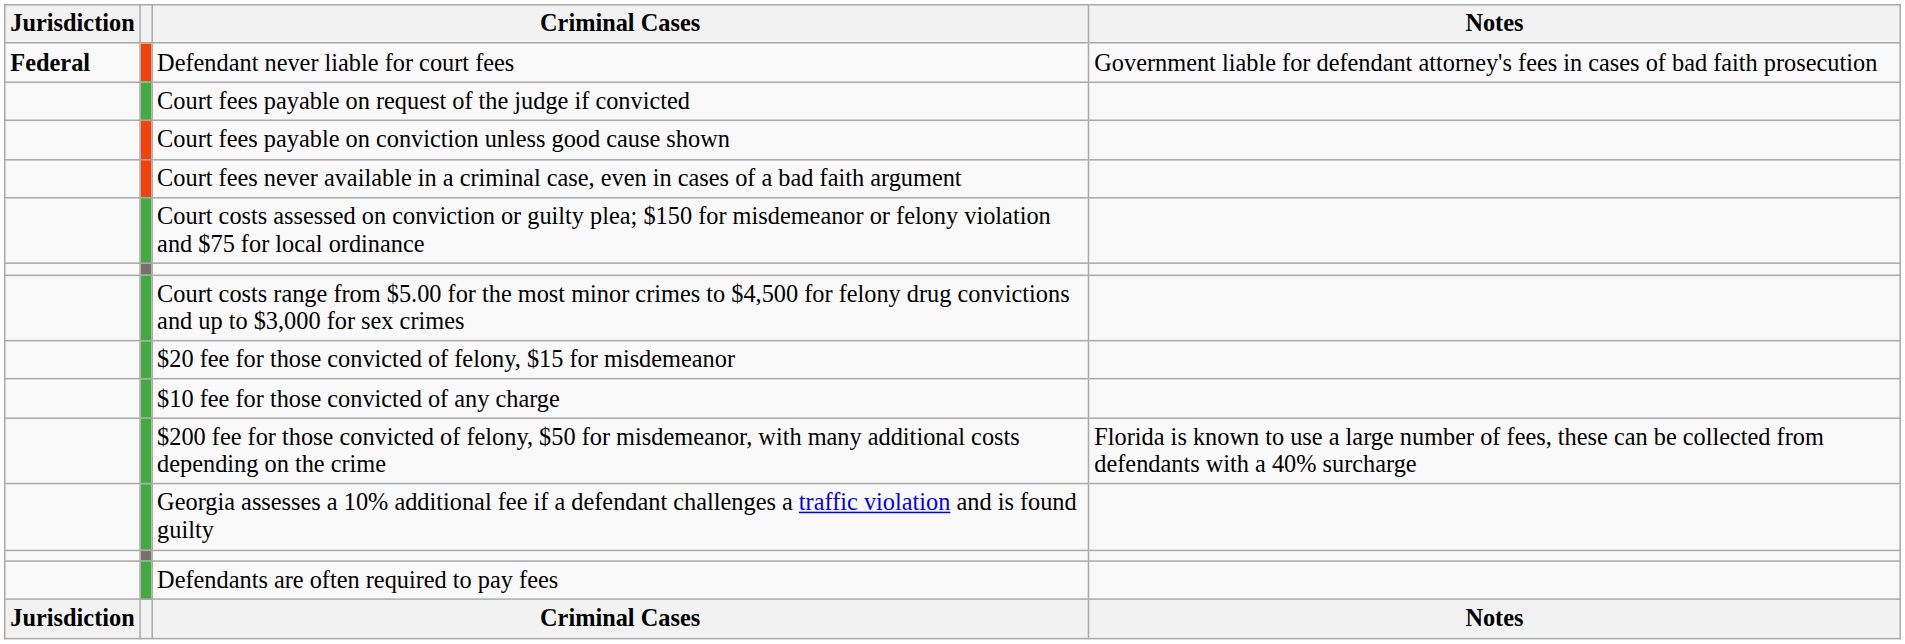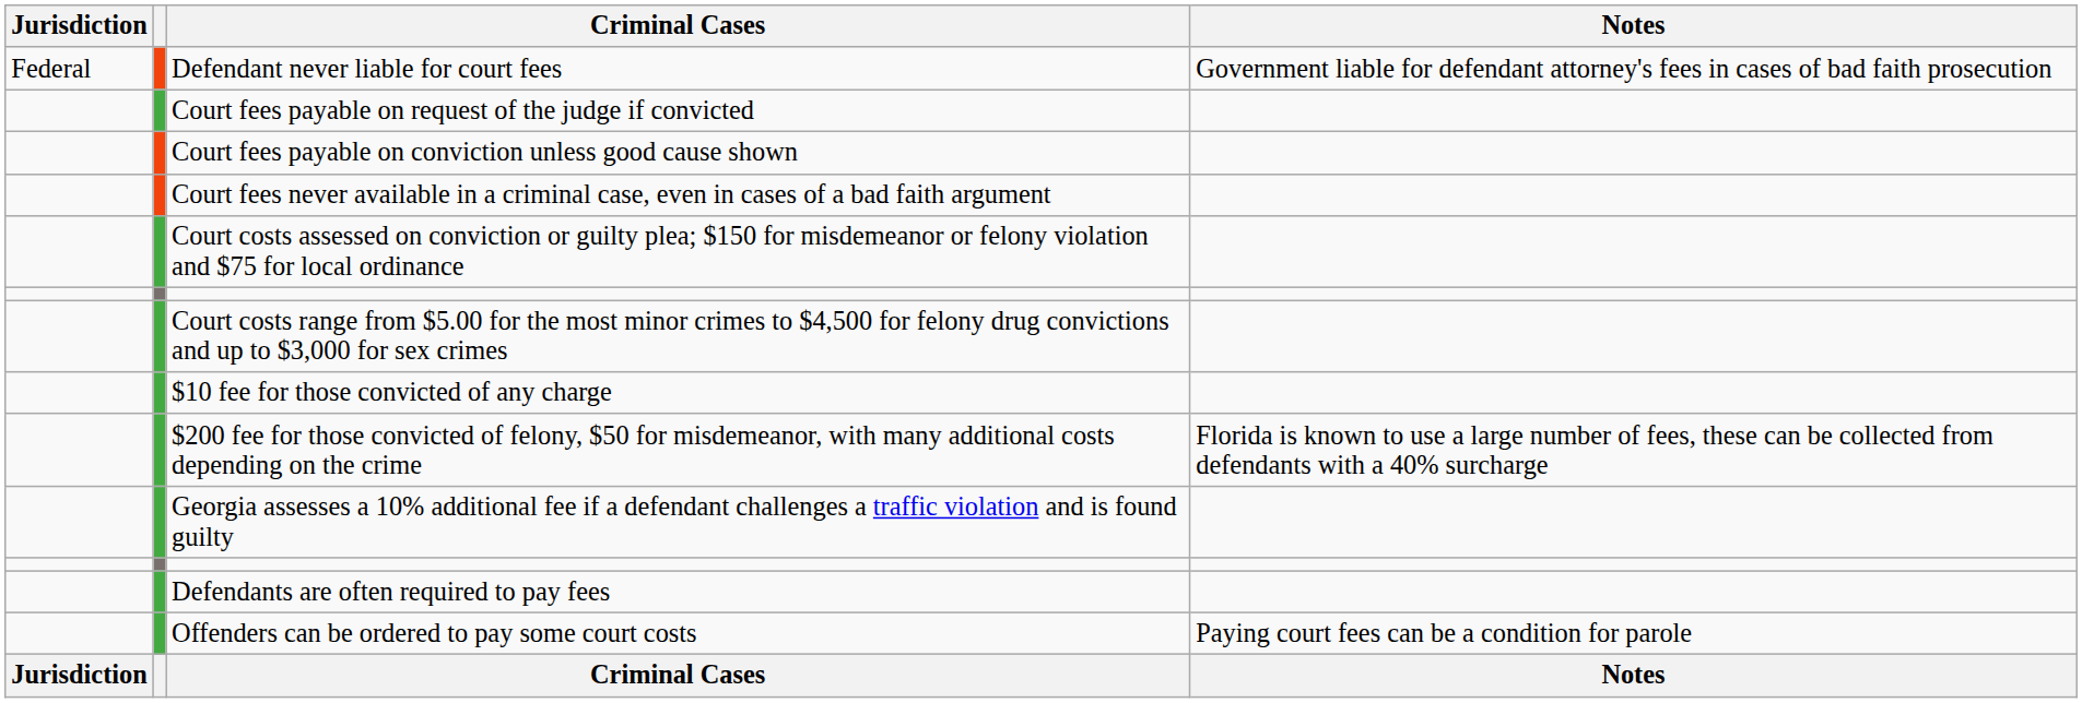Defendant never liable for court fees | Jurisdiction: bold -> normal
- row: $20 fee for those convicted of felony, $15 for misdemeanor
+ row: Offenders can be ordered to pay some court costs | Paying court fees can be a condition for parole
